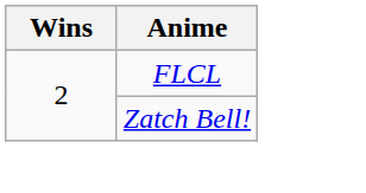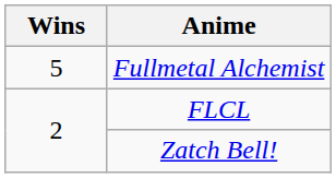+ row: 5 | Fullmetal Alchemist
